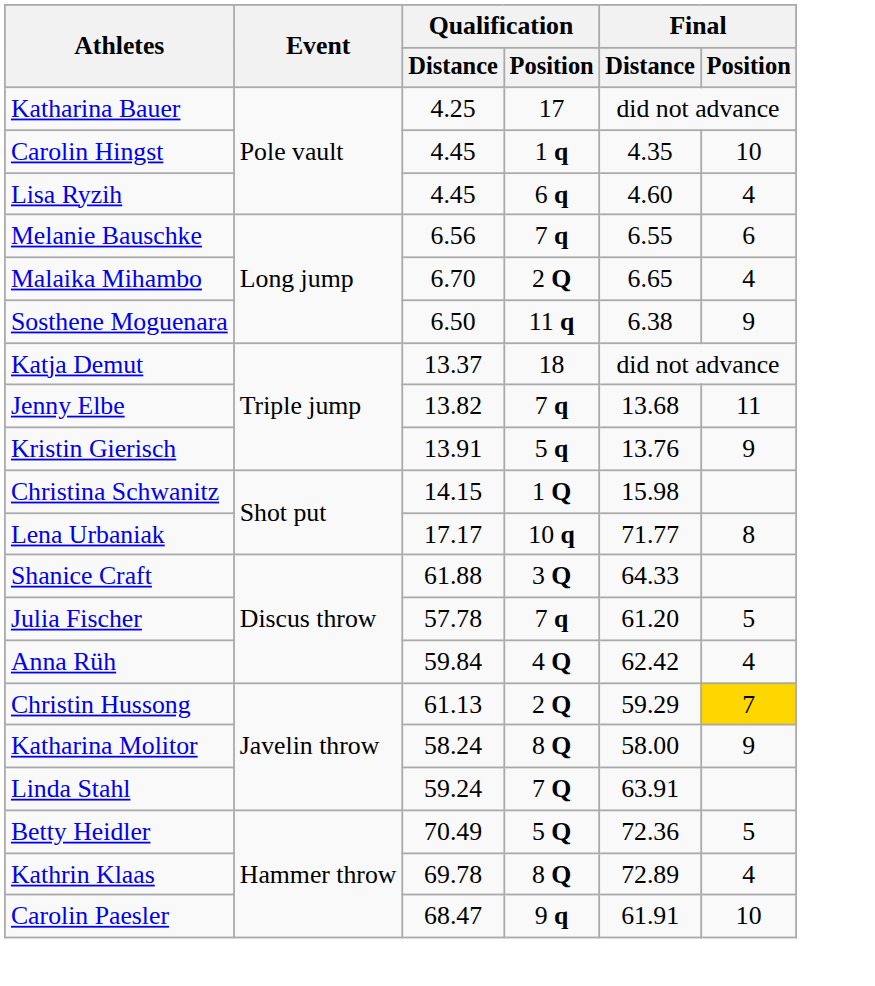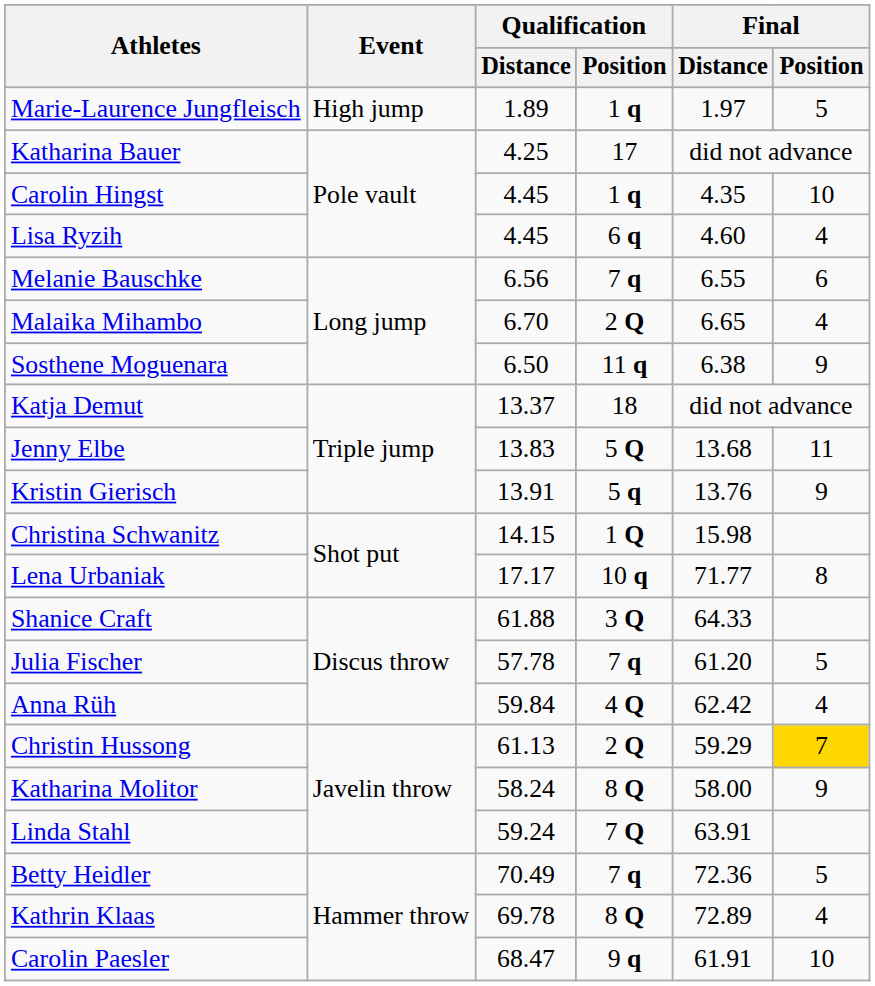+ row: Marie-Laurence Jungfleisch | High jump | 1.89 | 1 q | 1.97 | 5
Jenny Elbe | Qualification / Distance: 13.82 -> 13.83
Jenny Elbe | Qualification / Position: 7 q -> 5 Q
Betty Heidler | Qualification / Position: 5 Q -> 7 q
